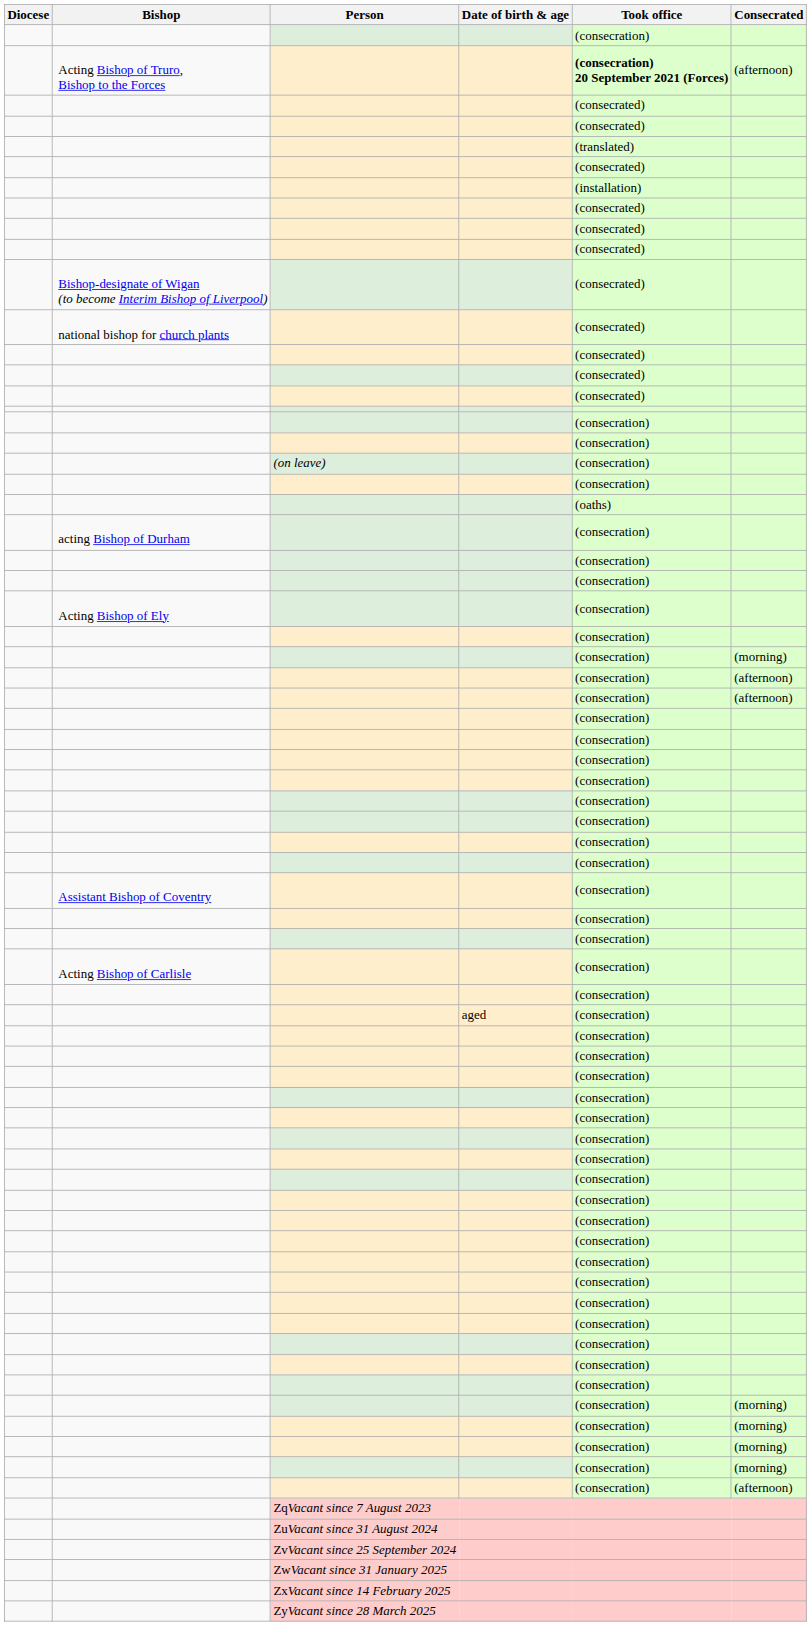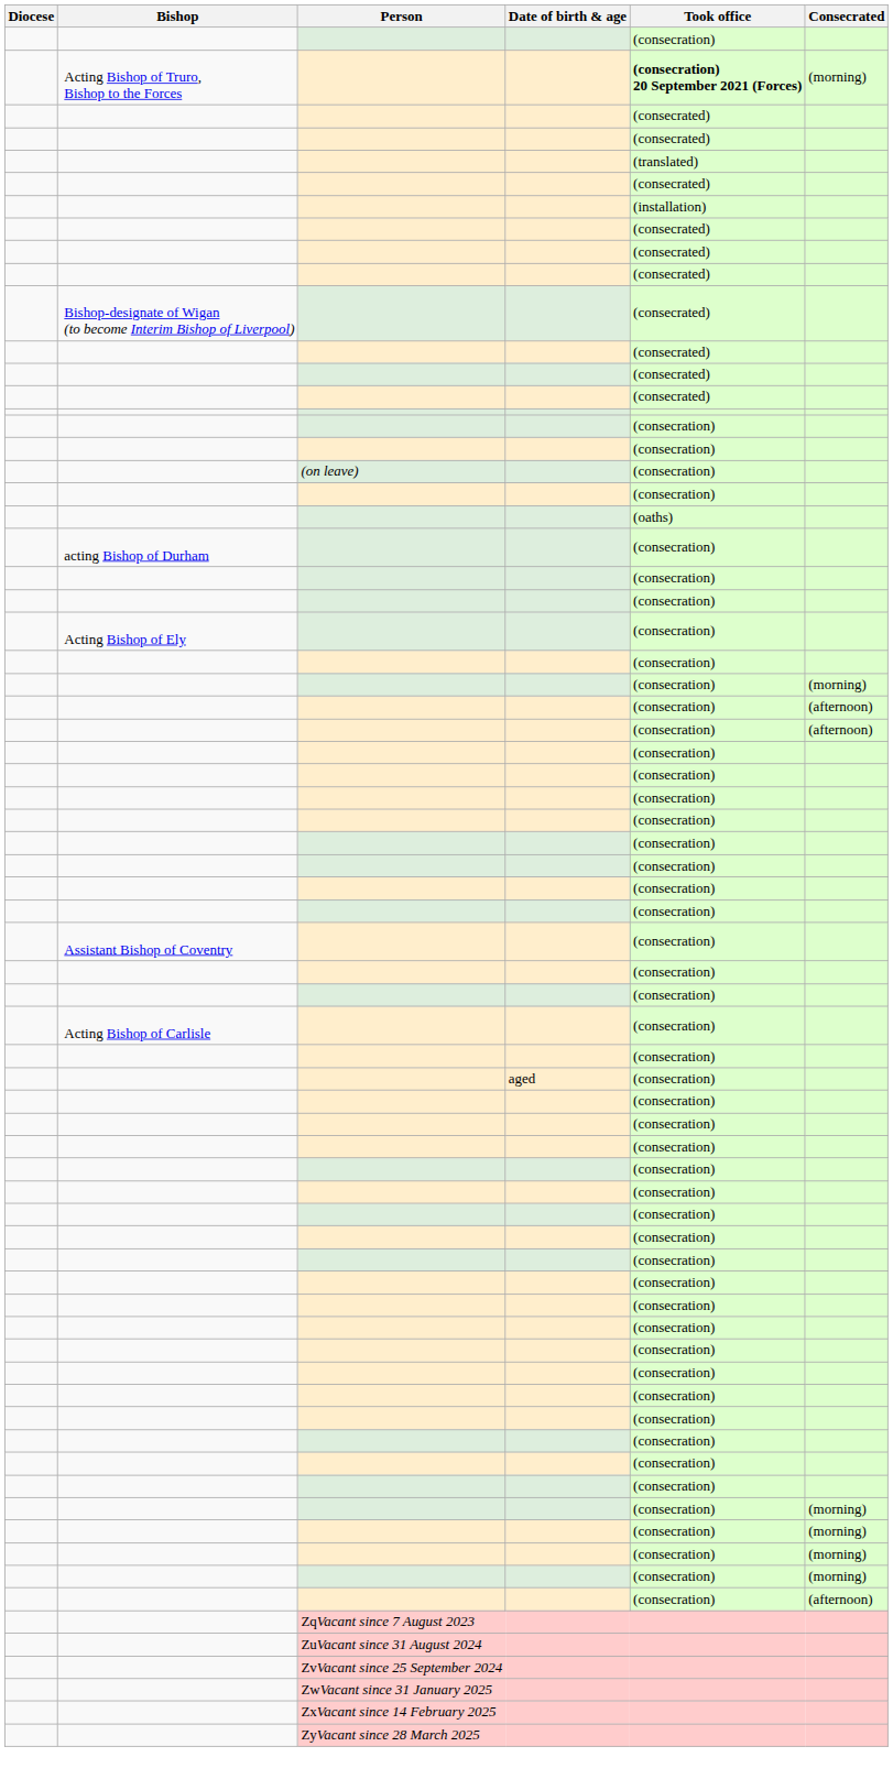Acting Bishop of Truro, Bishop to the Forces | Consecrated: (afternoon) -> (morning)
- row: national bishop for church plants | (consecrated)
